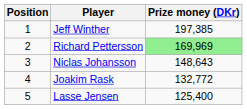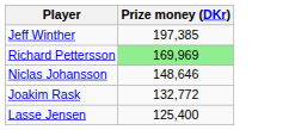- column: Position | 1 | 2 | 3 | 4 | 5
Niclas Johansson | Prize money (DKr): 148,643 -> 148,646
